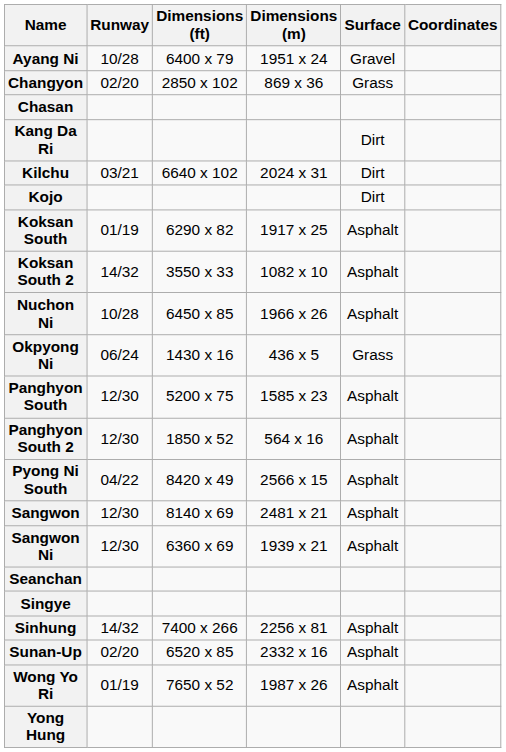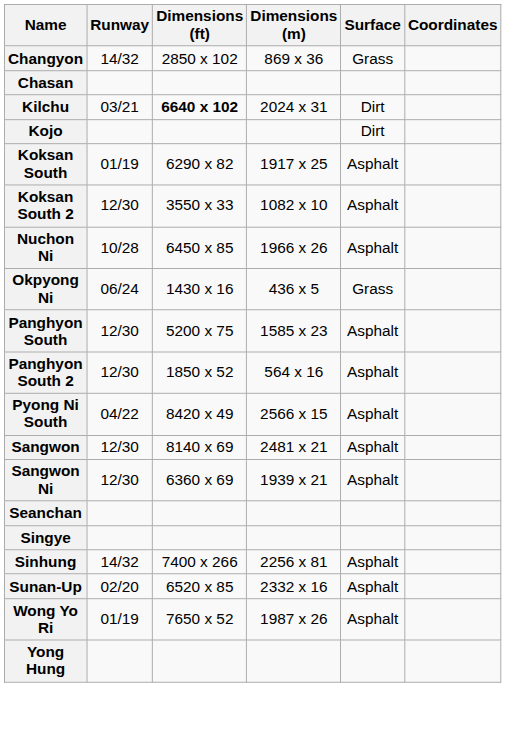- row: Ayang Ni | 10/28 | 6400 x 79 | 1951 x 24 | Gravel
Changyon | Runway: 02/20 -> 14/32
- row: Kang Da Ri | Dirt
Kilchu | Dimensions (ft): normal -> bold
Koksan South 2 | Runway: 14/32 -> 12/30
